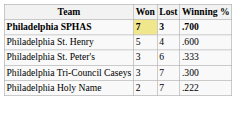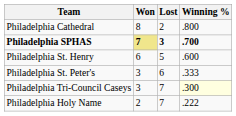+ row: Philadelphia Cathedral | 8 | 2 | .800
Philadelphia St. Henry | Won: 5 -> 6
Philadelphia St. Henry | Lost: 4 -> 5
Philadelphia Tri-Council Caseys | Winning %: no background -> lightyellow background
